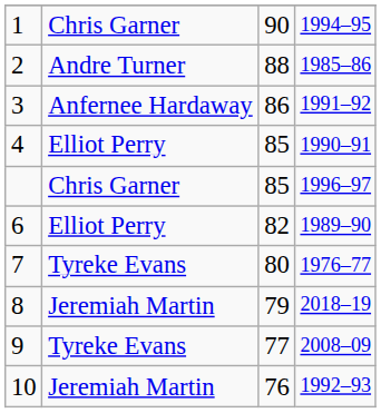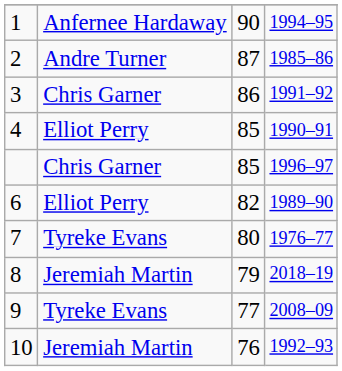1 | column 2: Chris Garner -> Anfernee Hardaway
2 | column 3: 88 -> 87
3 | column 2: Anfernee Hardaway -> Chris Garner
